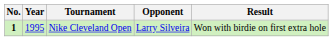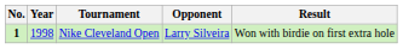Nike Cleveland Open | Year: 1995 -> 1998
